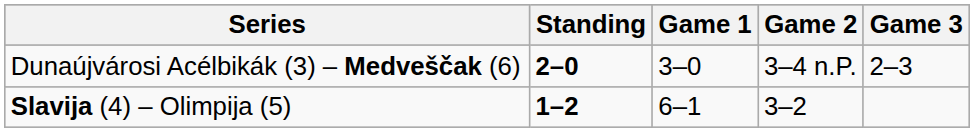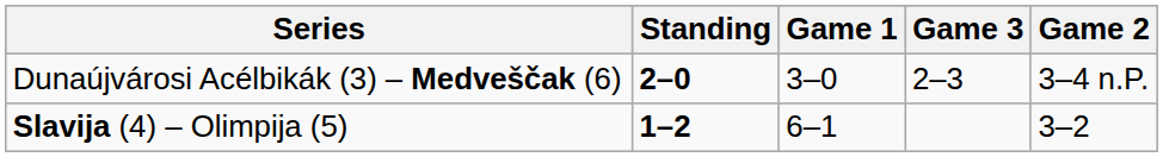columns swapped: Game 2 <-> Game 3
